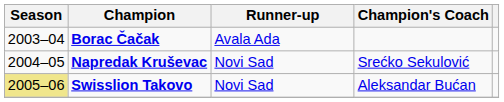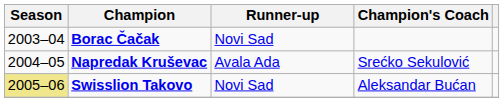Borac Čačak | Runner-up: Avala Ada -> Novi Sad
Napredak Kruševac | Runner-up: Novi Sad -> Avala Ada
